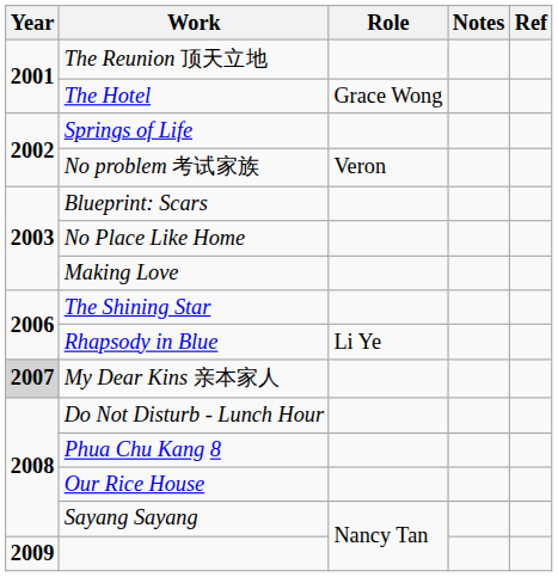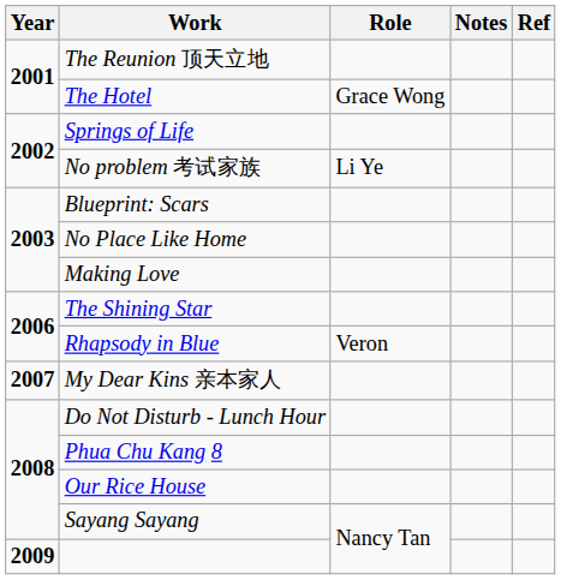No problem 考试家族 | Role: Veron -> Li Ye
Rhapsody in Blue | Role: Li Ye -> Veron
My Dear Kins 亲本家人 | Year: lightgrey background -> no background
